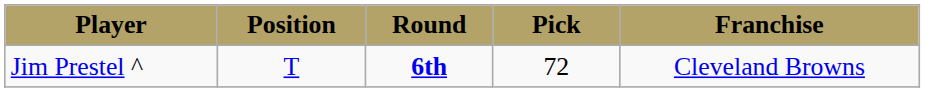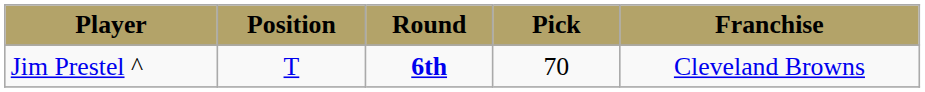Jim Prestel ^ | Pick: 72 -> 70
